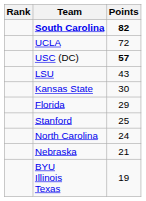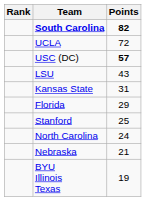Kansas State | Points: 30 -> 31
